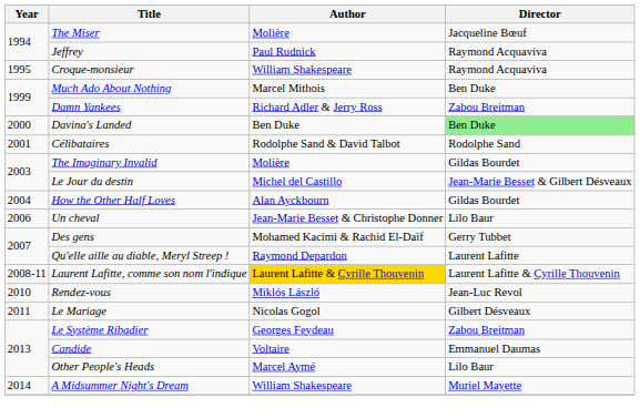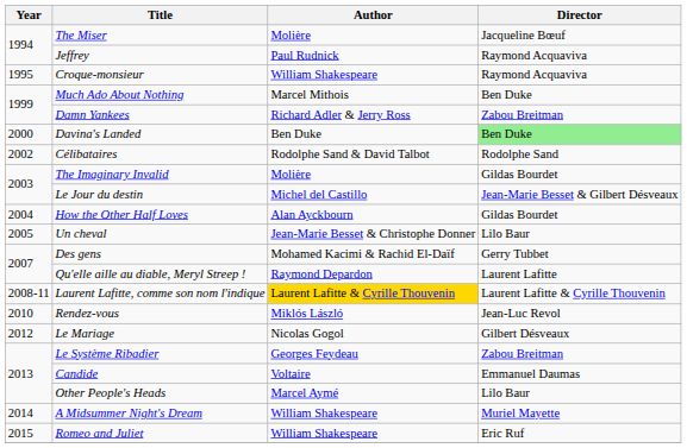Célibataires | Year: 2001 -> 2002
Un cheval | Year: 2006 -> 2005
Le Mariage | Year: 2011 -> 2012
+ row: 2015 | Romeo and Juliet | William Shakespeare | Eric Ruf
